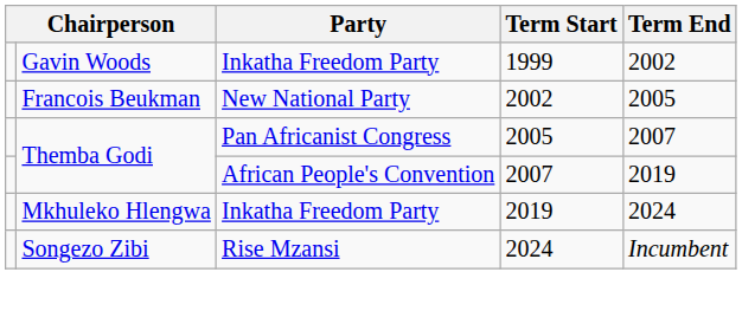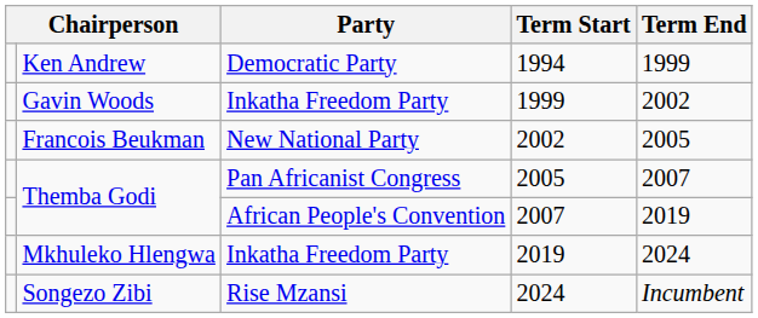+ row: Ken Andrew | Democratic Party | 1994 | 1999
